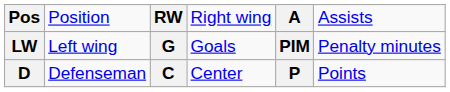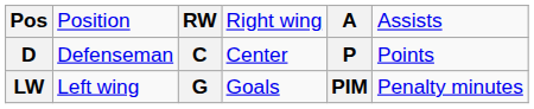rows swapped: D <-> LW
